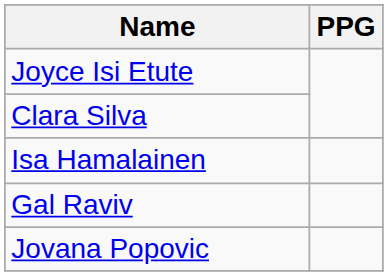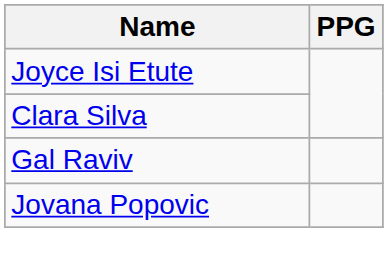- row: Isa Hamalainen
